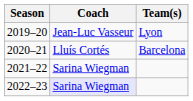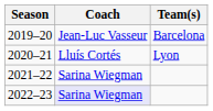2019–20 | Team(s): Lyon -> Barcelona
2020–21 | Team(s): Barcelona -> Lyon
